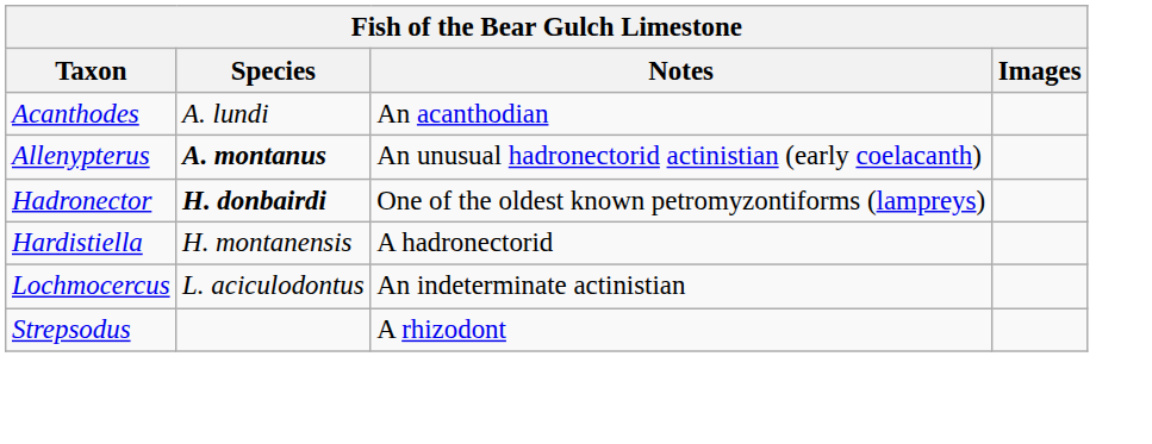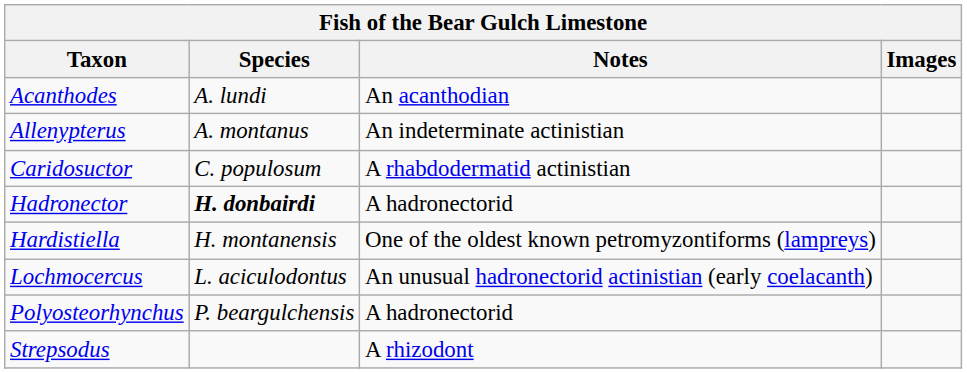Allenypterus | Species: bold -> normal
Allenypterus | Notes: An unusual hadronectorid actinistian (early coelacanth) -> An indeterminate actinistian
+ row: Caridosuctor | C. populosum | A rhabdodermatid actinistian
Hadronector | Notes: One of the oldest known petromyzontiforms (lampreys) -> A hadronectorid
Hardistiella | Notes: A hadronectorid -> One of the oldest known petromyzontiforms (lampreys)
Lochmocercus | Notes: An indeterminate actinistian -> An unusual hadronectorid actinistian (early coelacanth)
+ row: Polyosteorhynchus | P. beargulchensis | A hadronectorid
